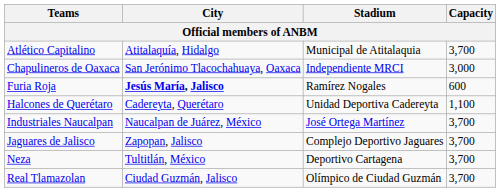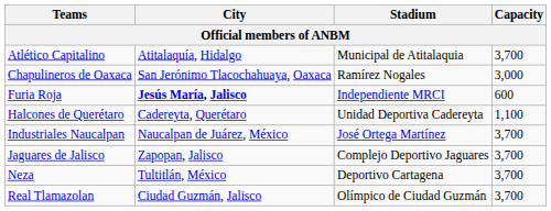Chapulineros de Oaxaca | Stadium: Independiente MRCI -> Ramírez Nogales
Furia Roja | Stadium: Ramírez Nogales -> Independiente MRCI
